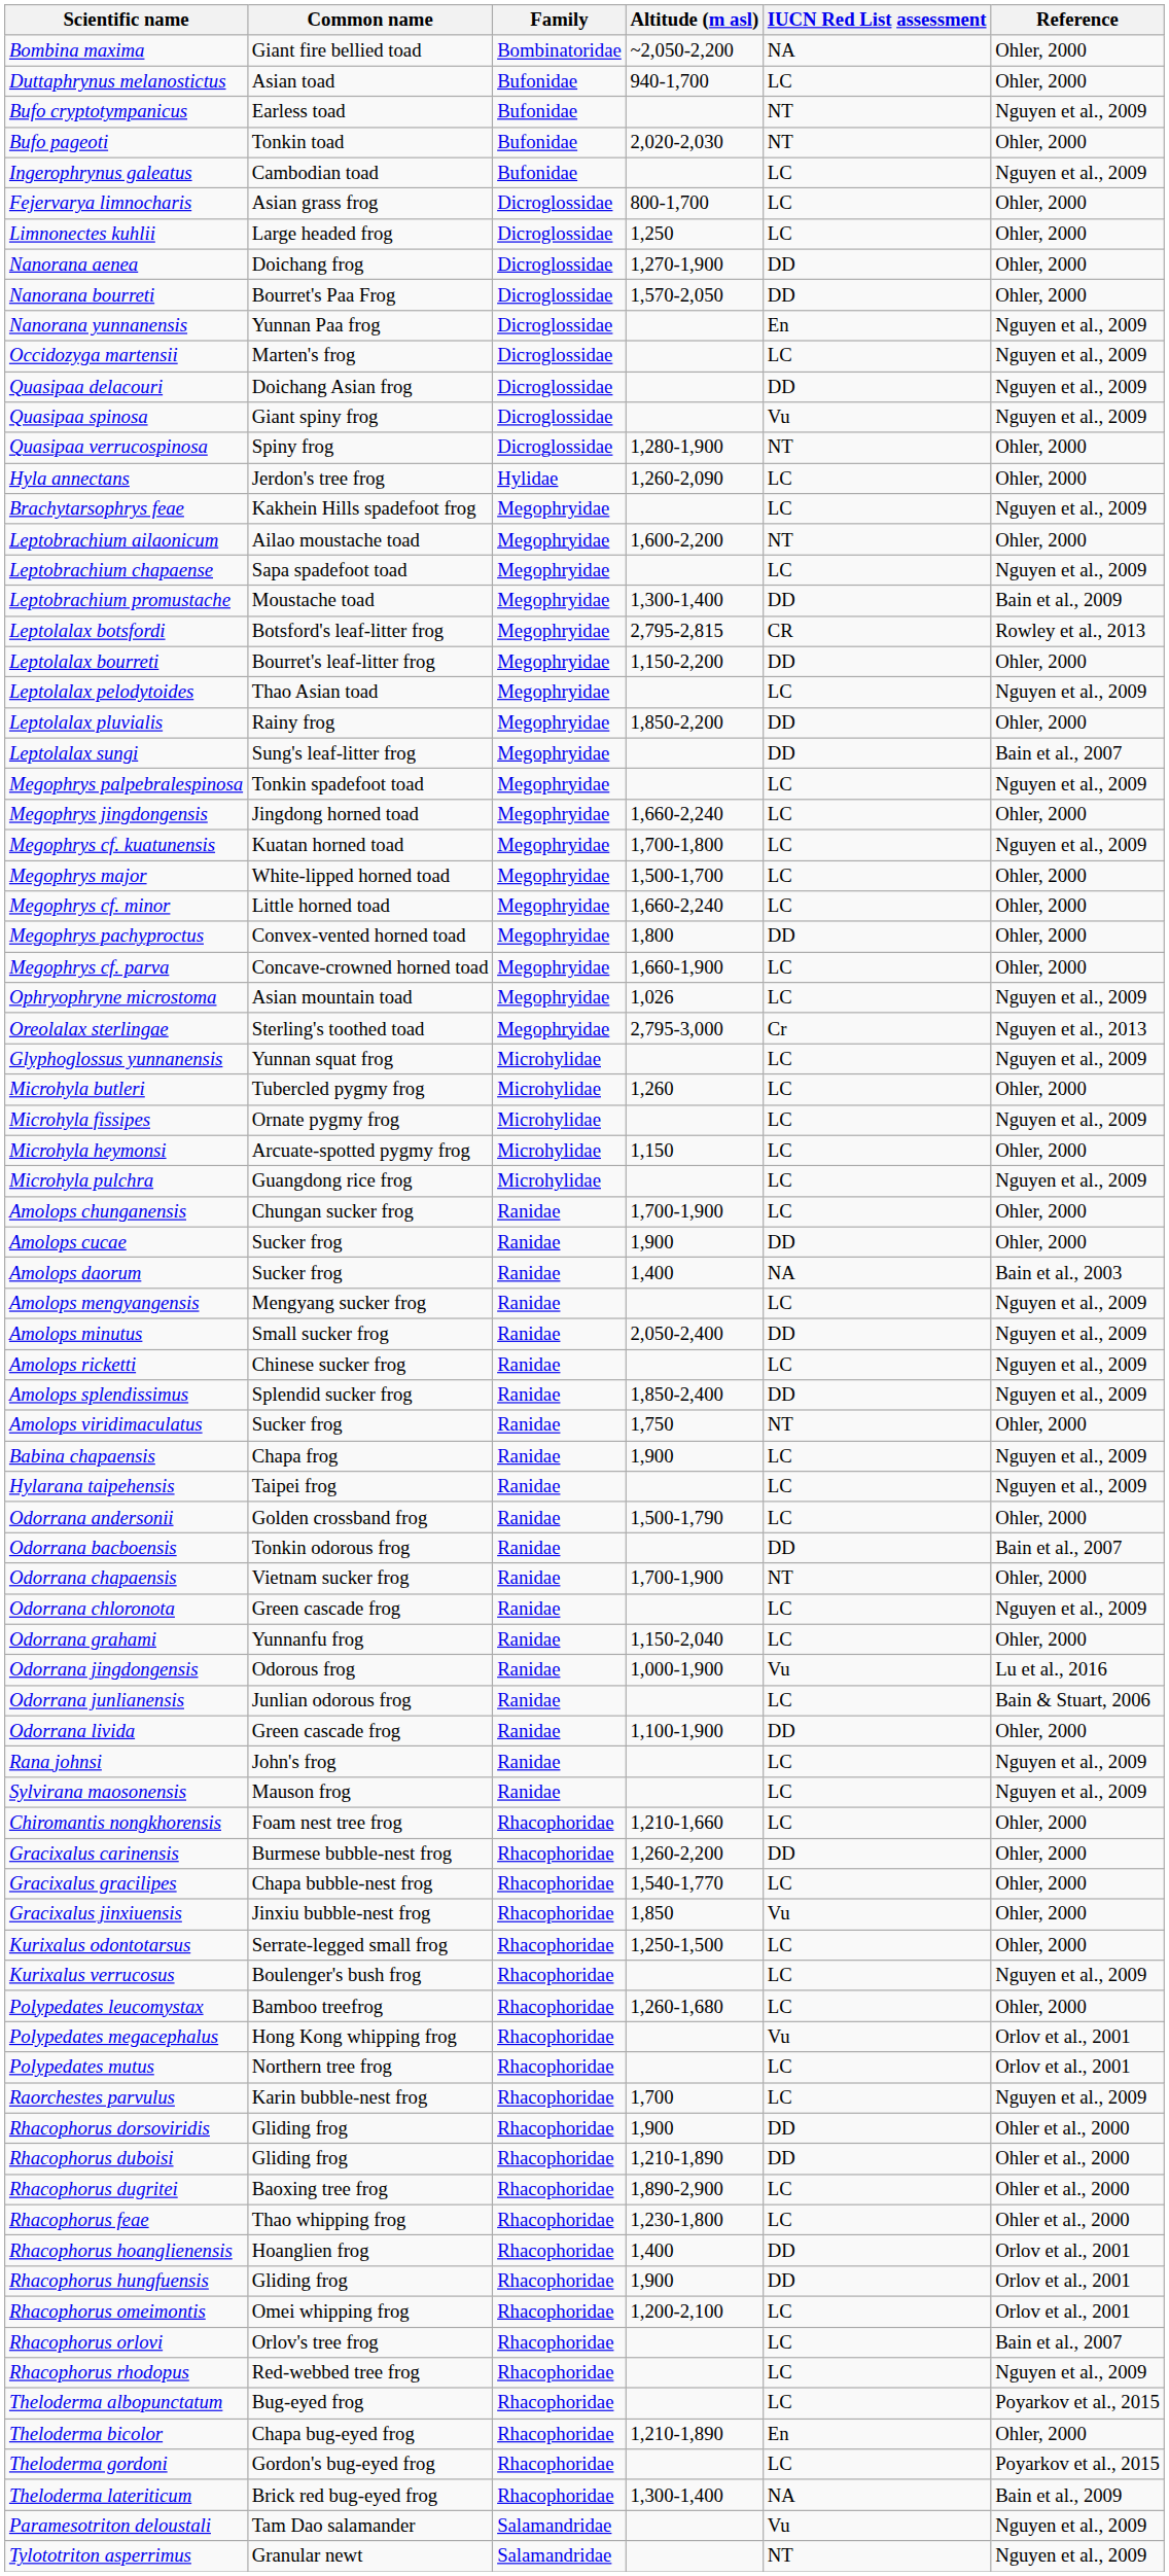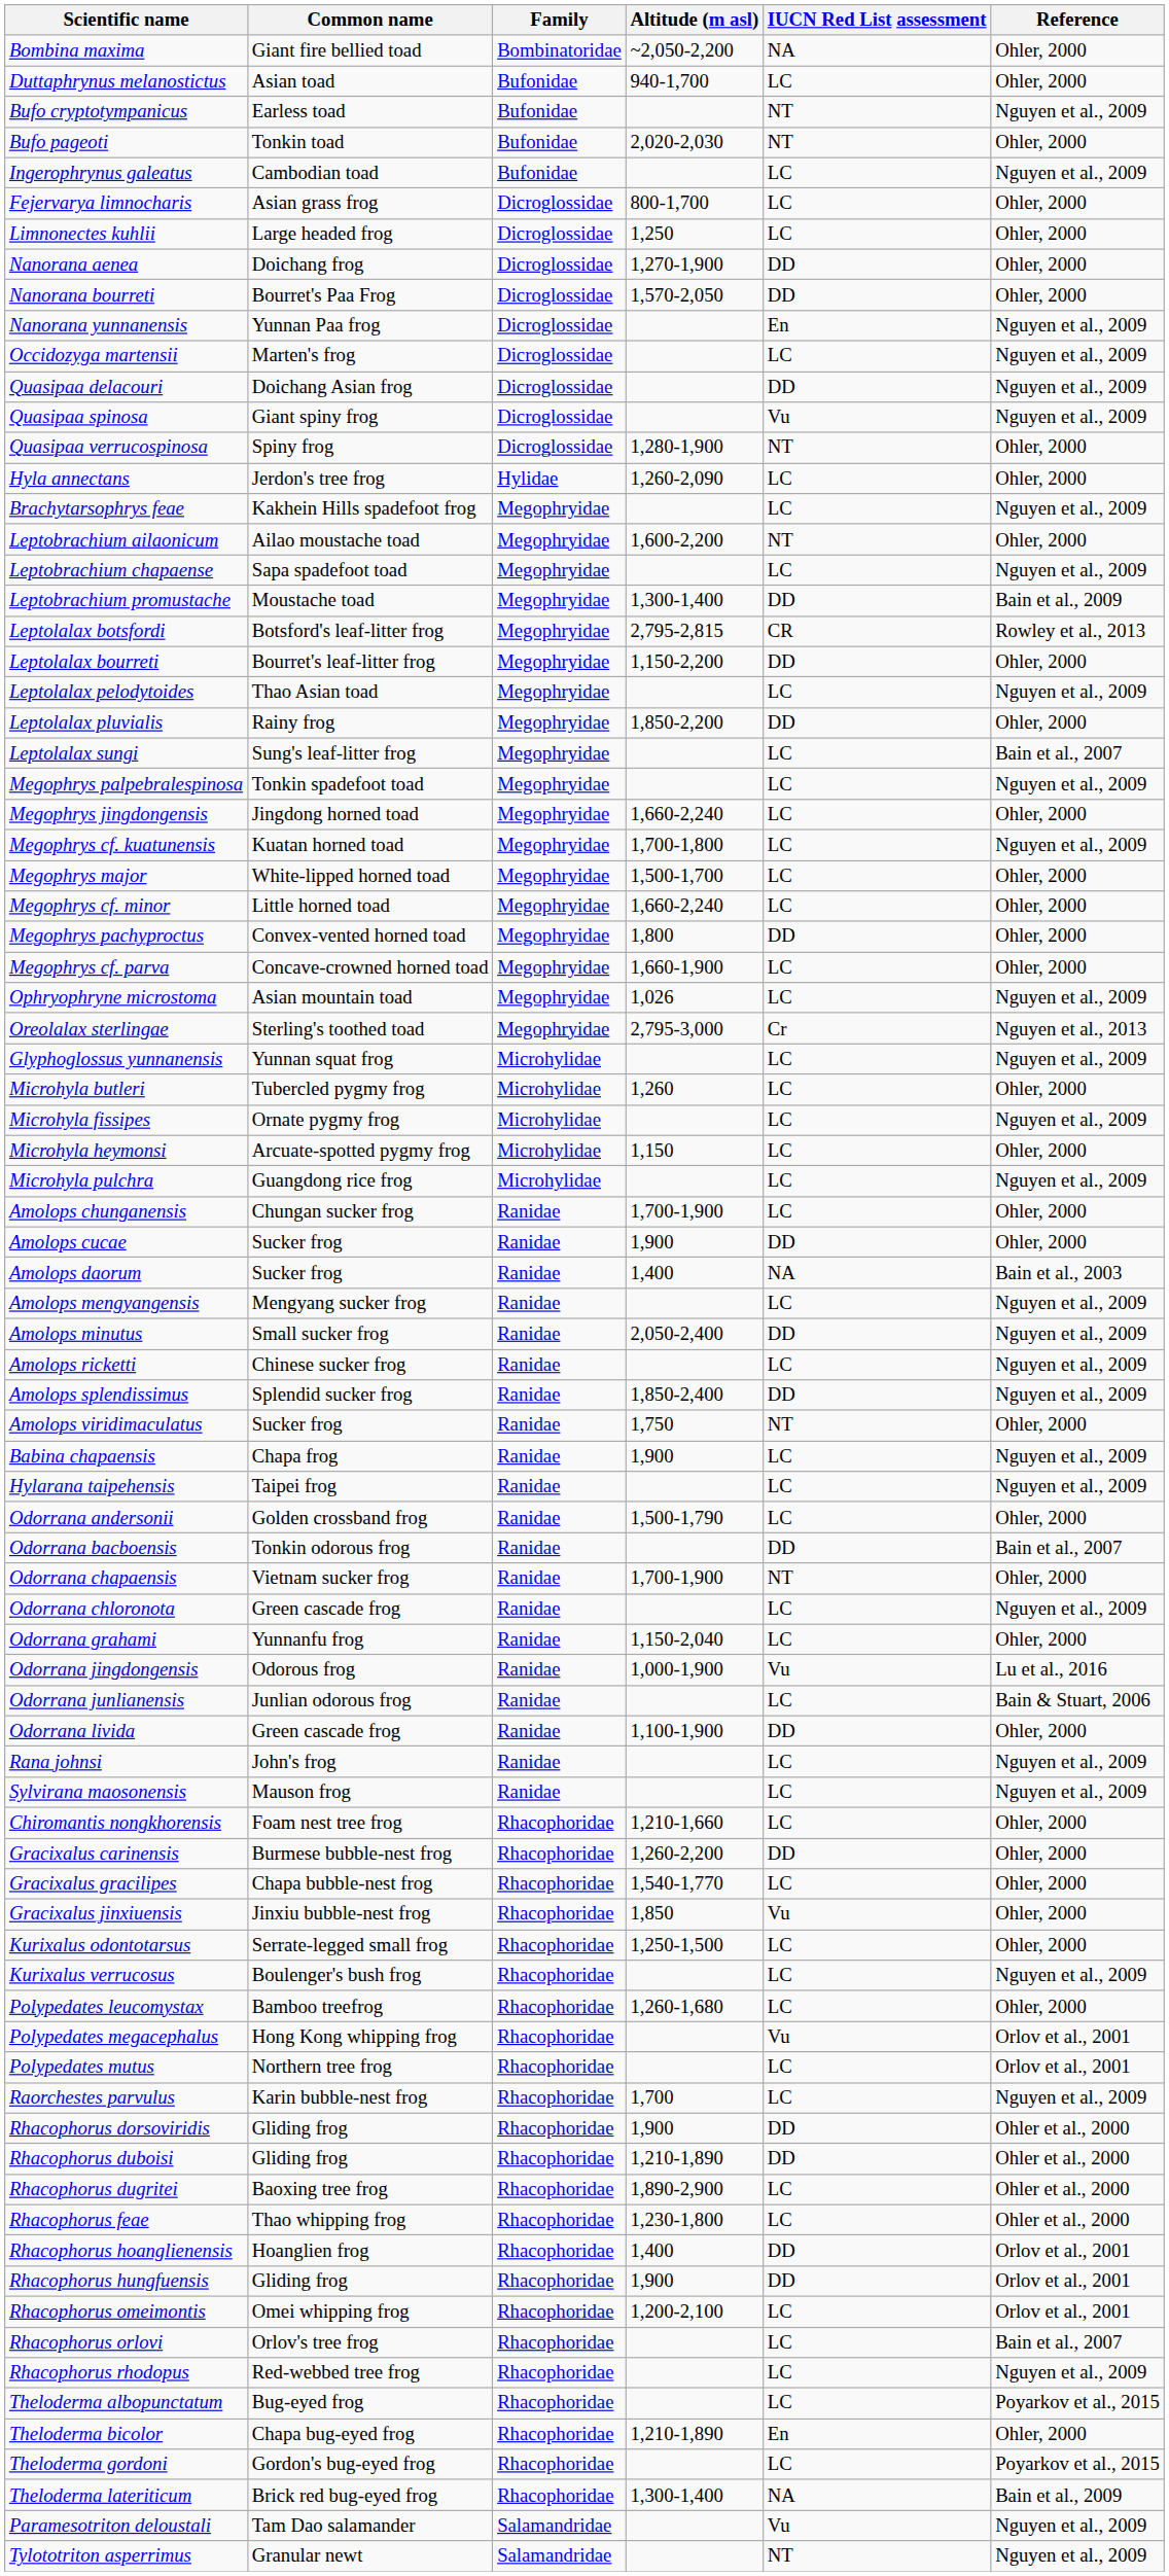Leptolalax sungi | IUCN Red List assessment: DD -> LC
